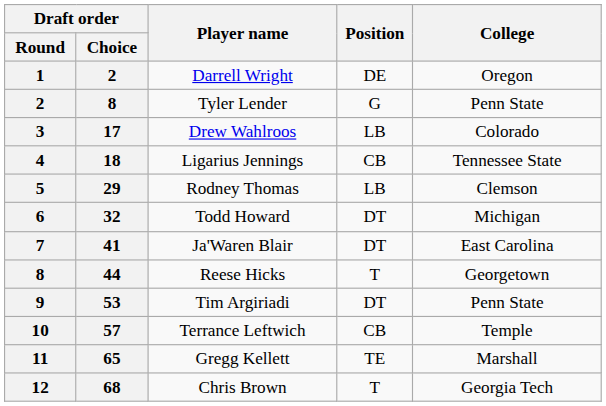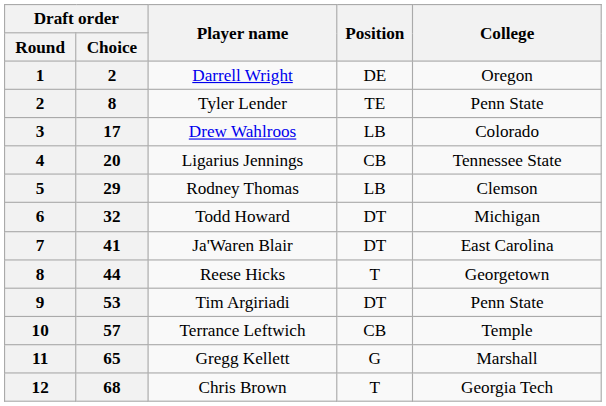Tyler Lender | Position: G -> TE
Ligarius Jennings | Draft order / Choice: 18 -> 20
Gregg Kellett | Position: TE -> G
